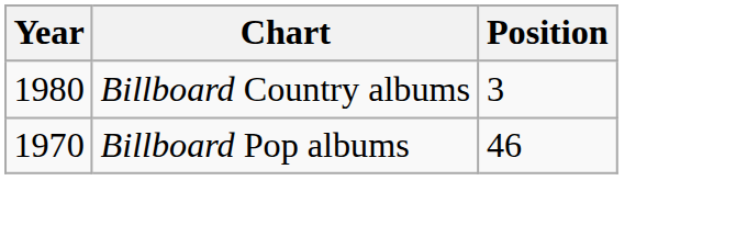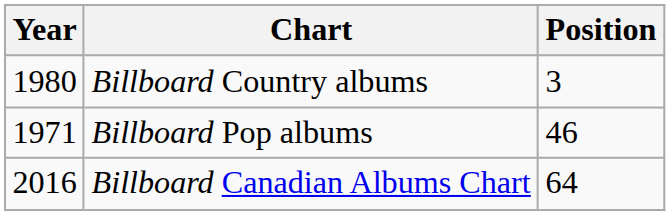Billboard Pop albums | Year: 1970 -> 1971
+ row: 2016 | Billboard Canadian Albums Chart | 64
